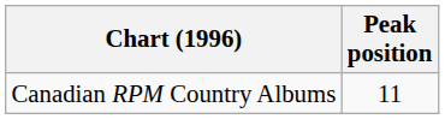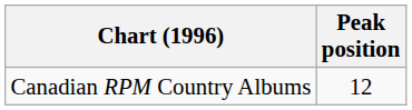Canadian RPM Country Albums | Peak position: 11 -> 12
